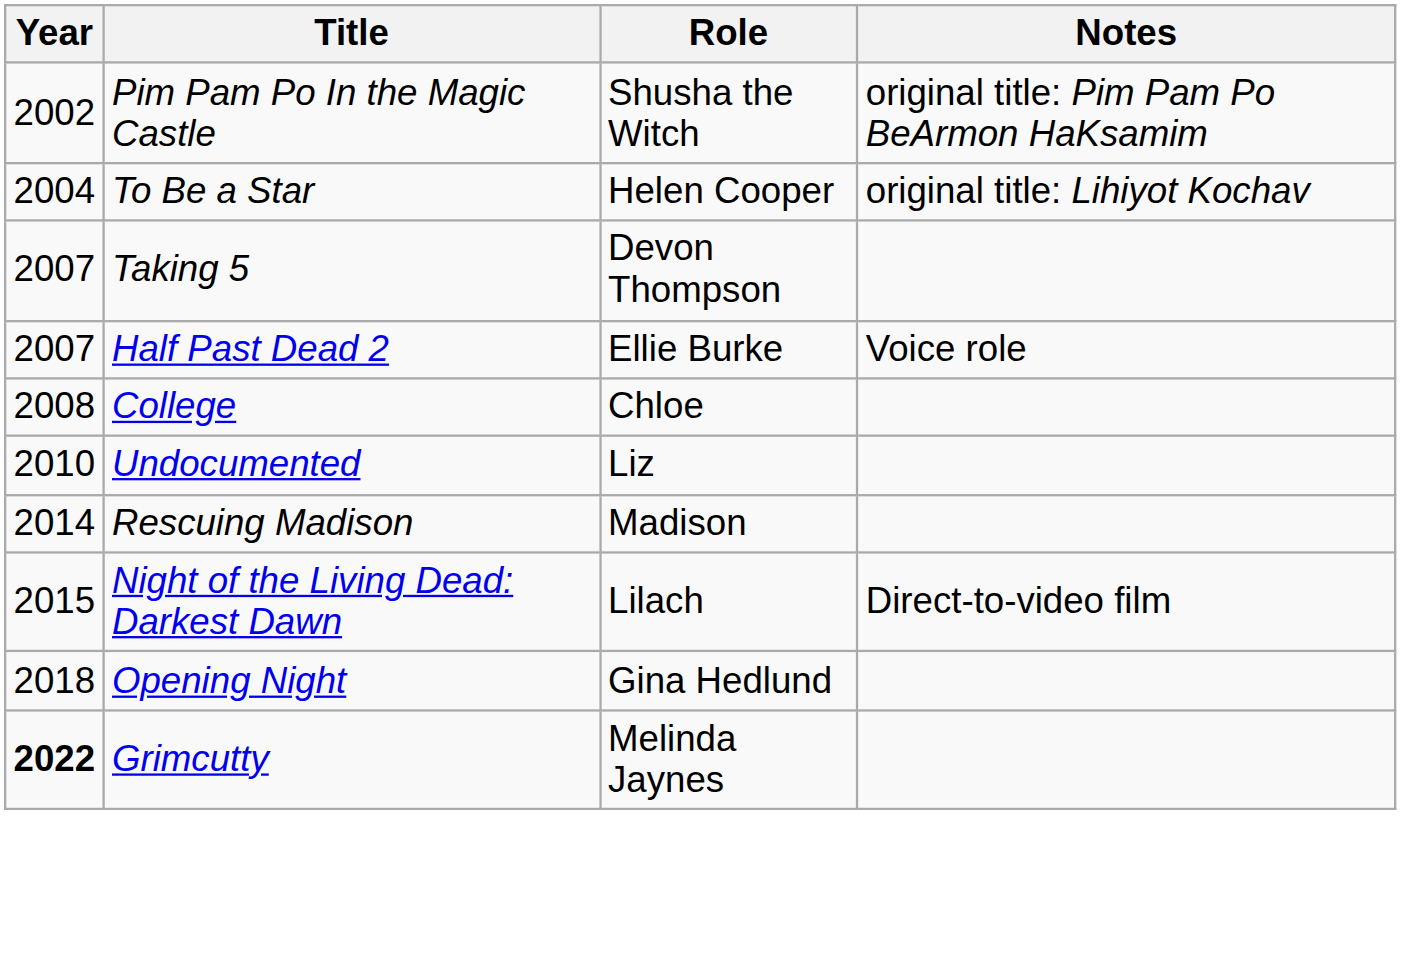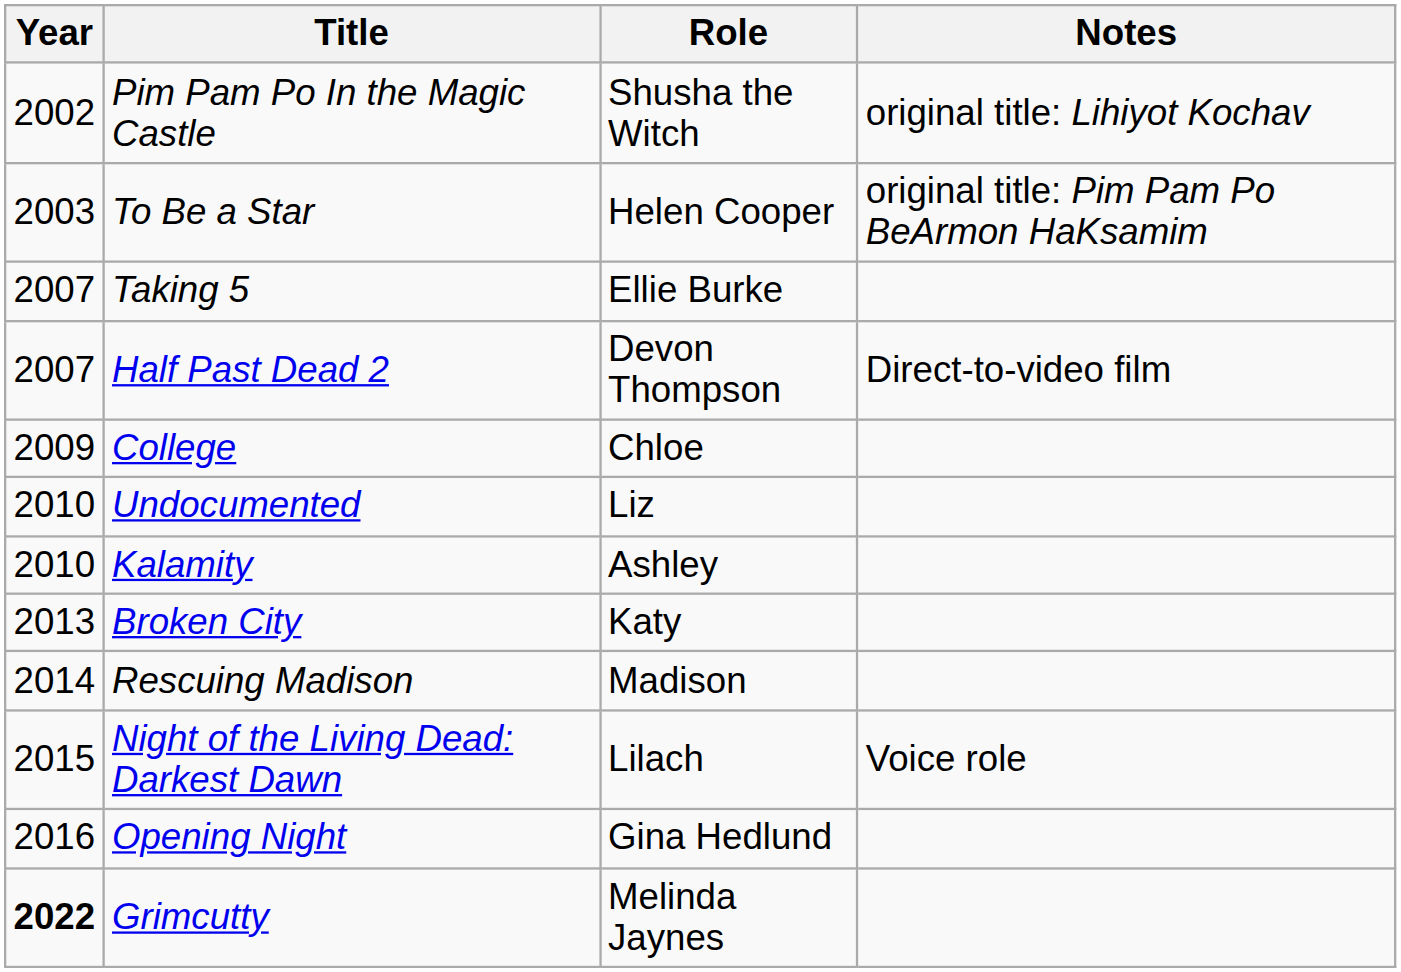Pim Pam Po In the Magic Castle | Notes: original title: Pim Pam Po BeArmon HaKsamim -> original title: Lihiyot Kochav
To Be a Star | Year: 2004 -> 2003
To Be a Star | Notes: original title: Lihiyot Kochav -> original title: Pim Pam Po BeArmon HaKsamim
Taking 5 | Role: Devon Thompson -> Ellie Burke
Half Past Dead 2 | Role: Ellie Burke -> Devon Thompson
Half Past Dead 2 | Notes: Voice role -> Direct-to-video film
College | Year: 2008 -> 2009
+ row: 2010 | Kalamity | Ashley
+ row: 2013 | Broken City | Katy
Night of the Living Dead: Darkest Dawn | Notes: Direct-to-video film -> Voice role
Opening Night | Year: 2018 -> 2016
